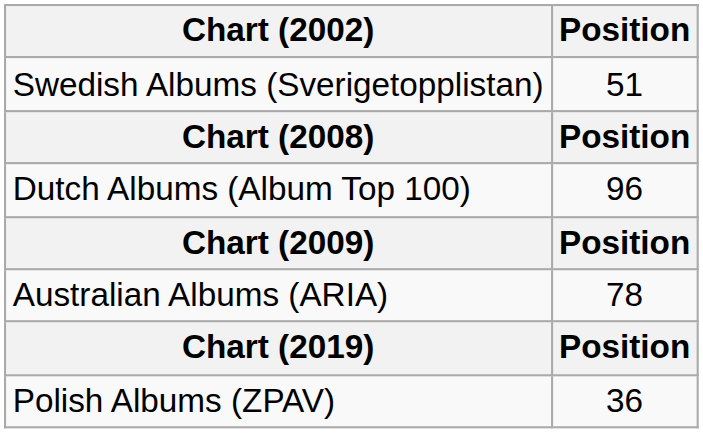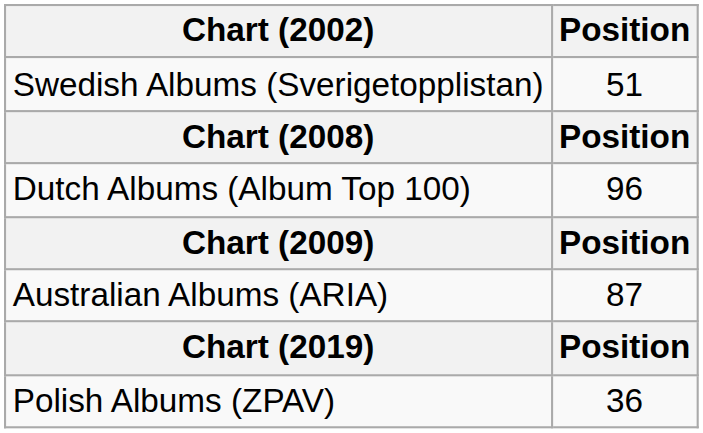Australian Albums (ARIA) | Position: 78 -> 87
